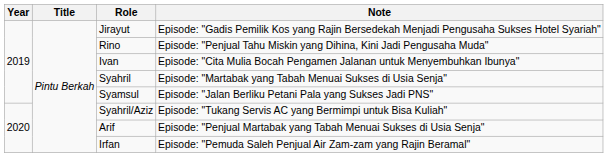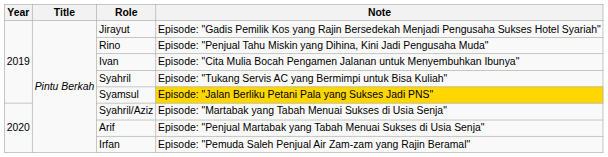Syahril | Note: Episode: "Martabak yang Tabah Menuai Sukses di Usia Senja" -> Episode: "Tukang Servis AC yang Bermimpi untuk Bisa Kuliah"
Syamsul | Note: no background -> gold background
Syahril/Aziz | Note: Episode: "Tukang Servis AC yang Bermimpi untuk Bisa Kuliah" -> Episode: "Martabak yang Tabah Menuai Sukses di Usia Senja"
